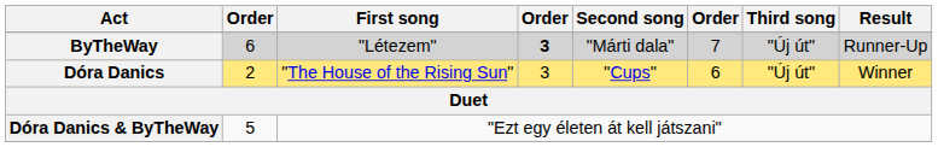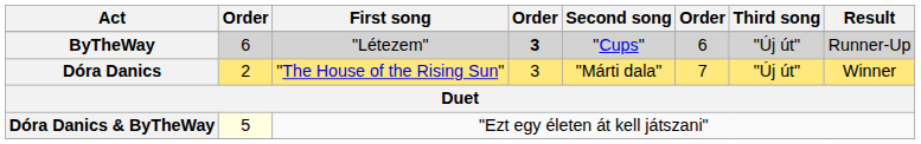ByTheWay | Second song: "Márti dala" -> "Cups"
ByTheWay | column 6: 7 -> 6
Dóra Danics | Second song: "Cups" -> "Márti dala"
Dóra Danics | column 6: 6 -> 7
Dóra Danics & ByTheWay | column 2: no background -> lightyellow background
